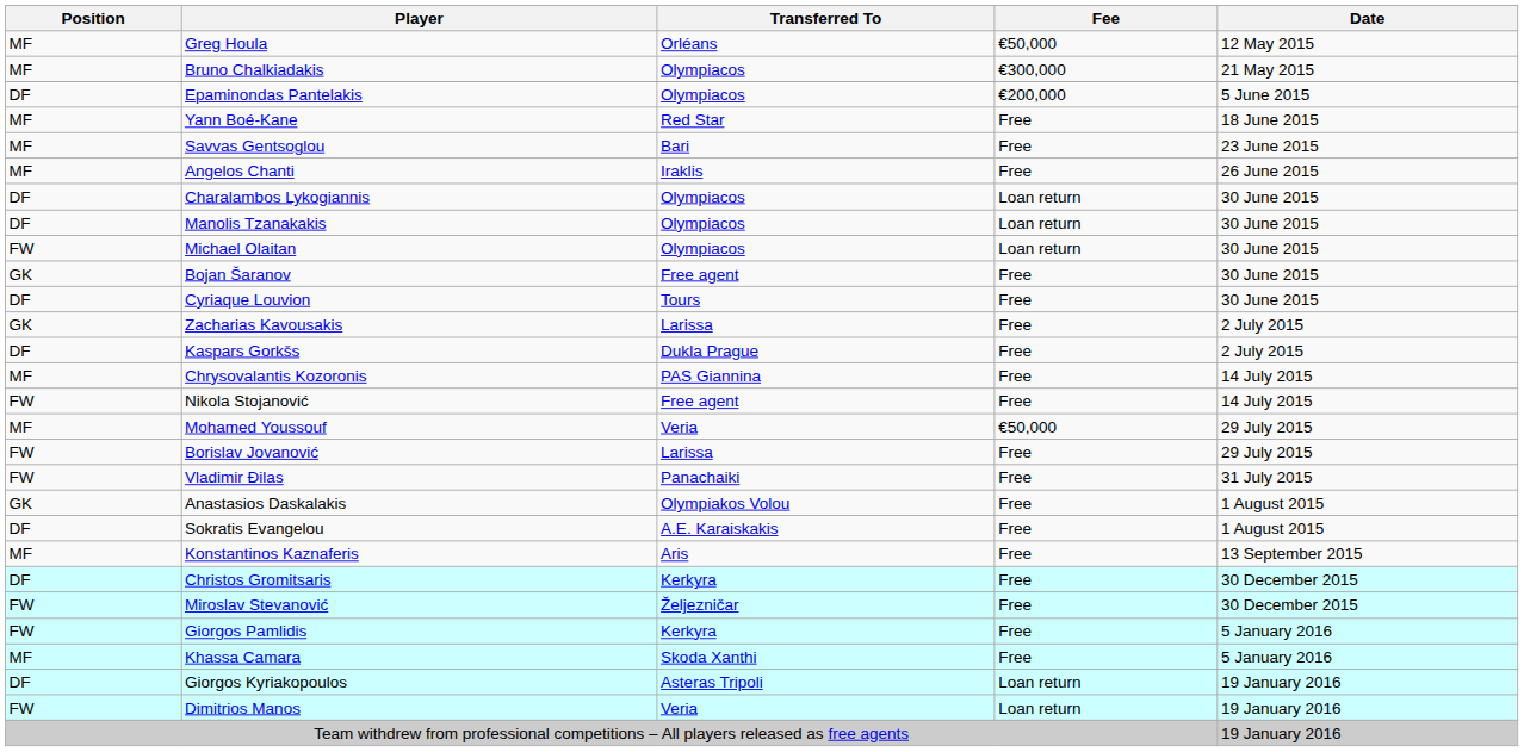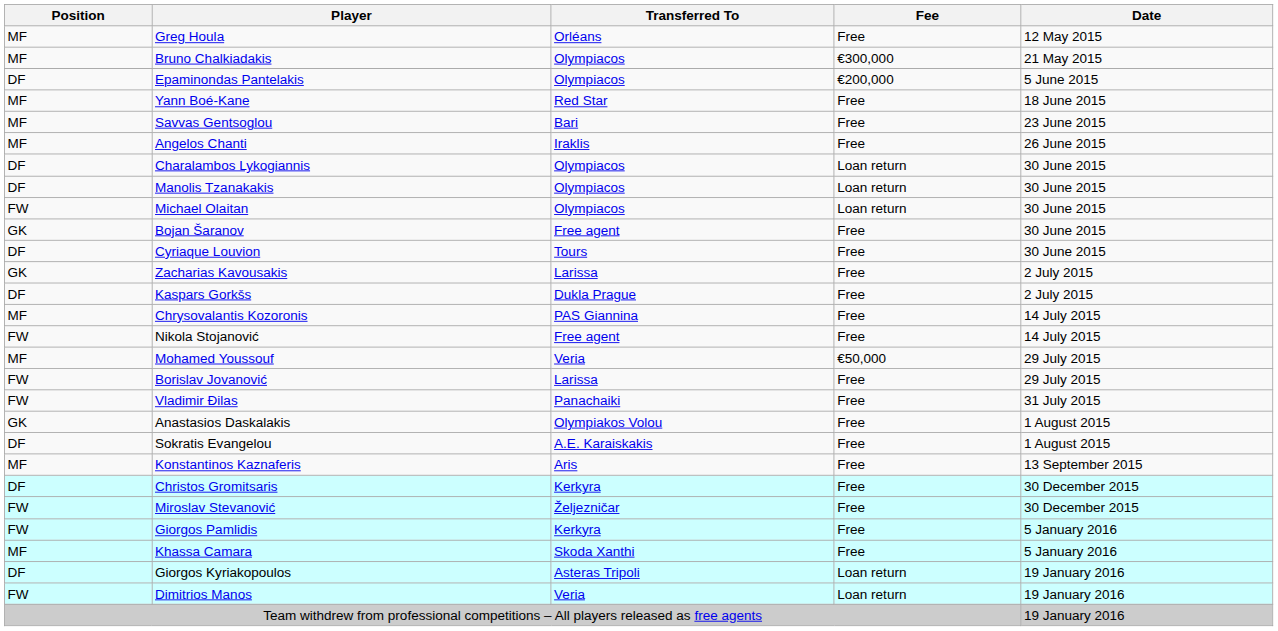Greg Houla | Fee: €50,000 -> Free
